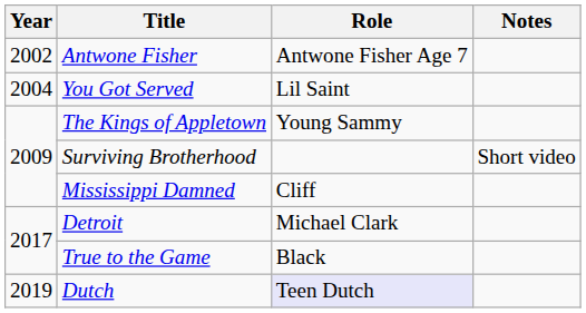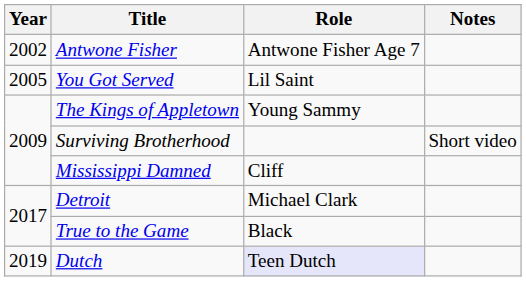You Got Served | Year: 2004 -> 2005
